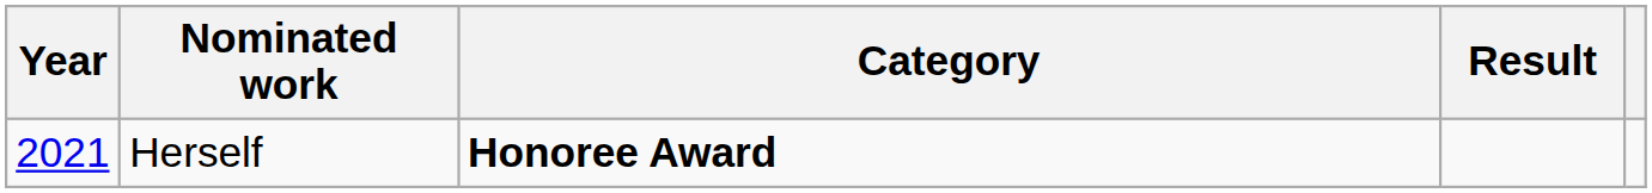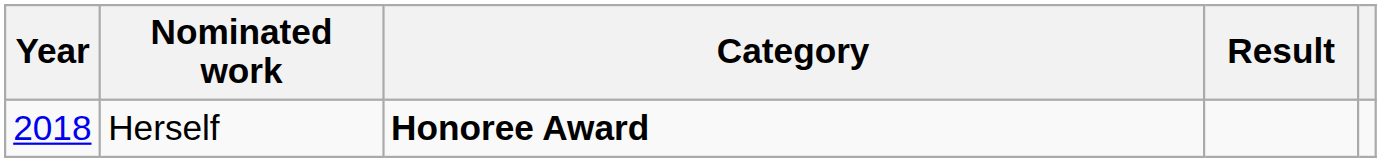Herself | Year: 2021 -> 2018
